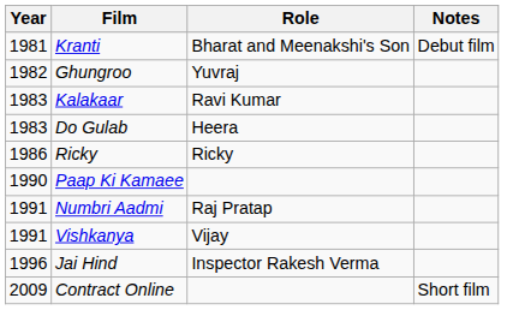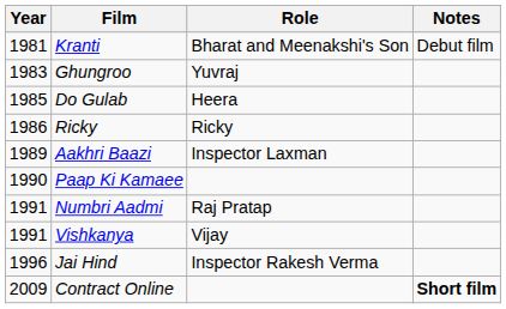Ghungroo | Year: 1982 -> 1983
- row: 1983 | Kalakaar | Ravi Kumar
Do Gulab | Year: 1983 -> 1985
+ row: 1989 | Aakhri Baazi | Inspector Laxman
Contract Online | Notes: normal -> bold
